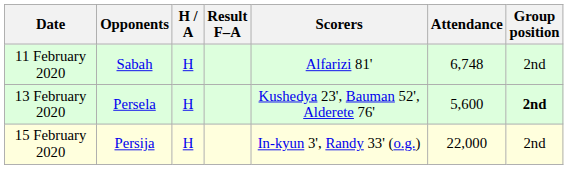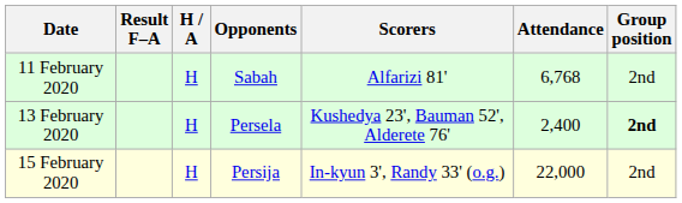columns swapped: Opponents <-> Result F–A
11 February 2020 | Attendance: 6,748 -> 6,768
13 February 2020 | Attendance: 5,600 -> 2,400
